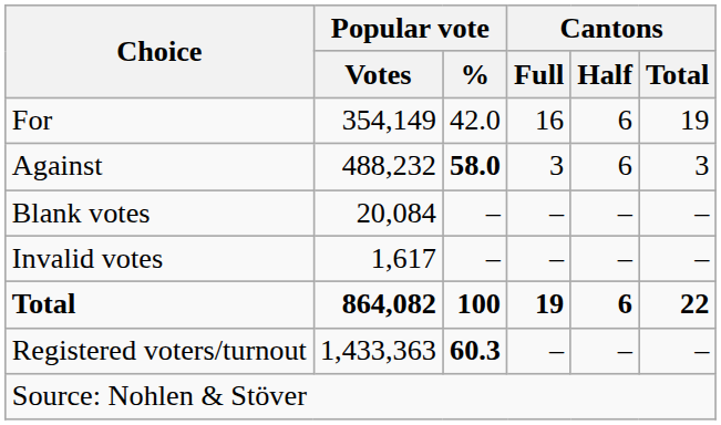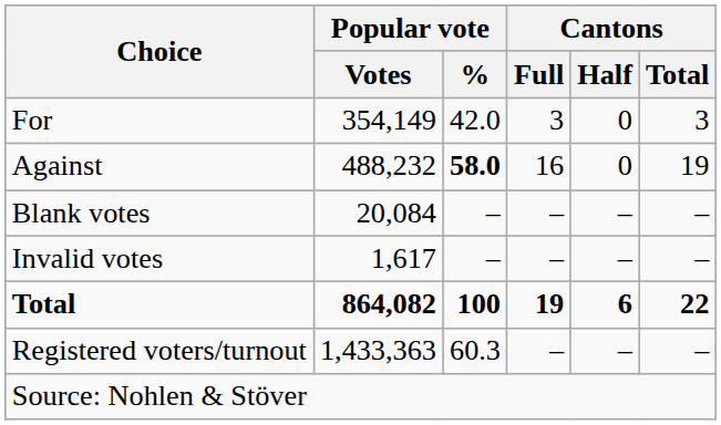For | Cantons / Full: 16 -> 3
For | Cantons / Half: 6 -> 0
For | Cantons / Total: 19 -> 3
Against | Cantons / Full: 3 -> 16
Against | Cantons / Half: 6 -> 0
Against | Cantons / Total: 3 -> 19
Registered voters/turnout | Popular vote / %: bold -> normal
